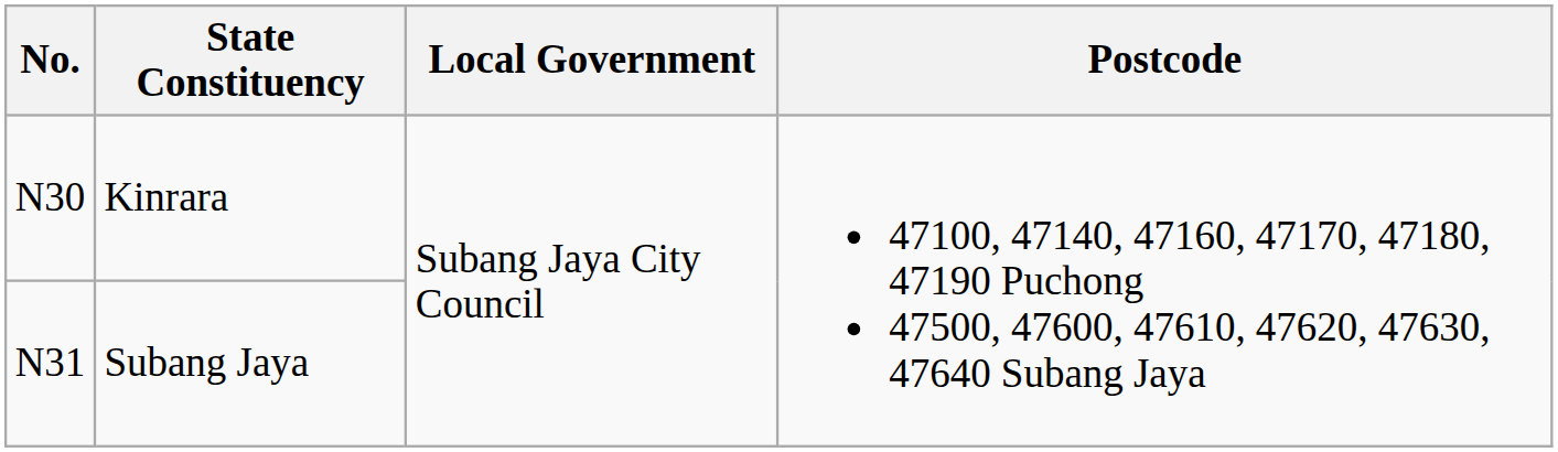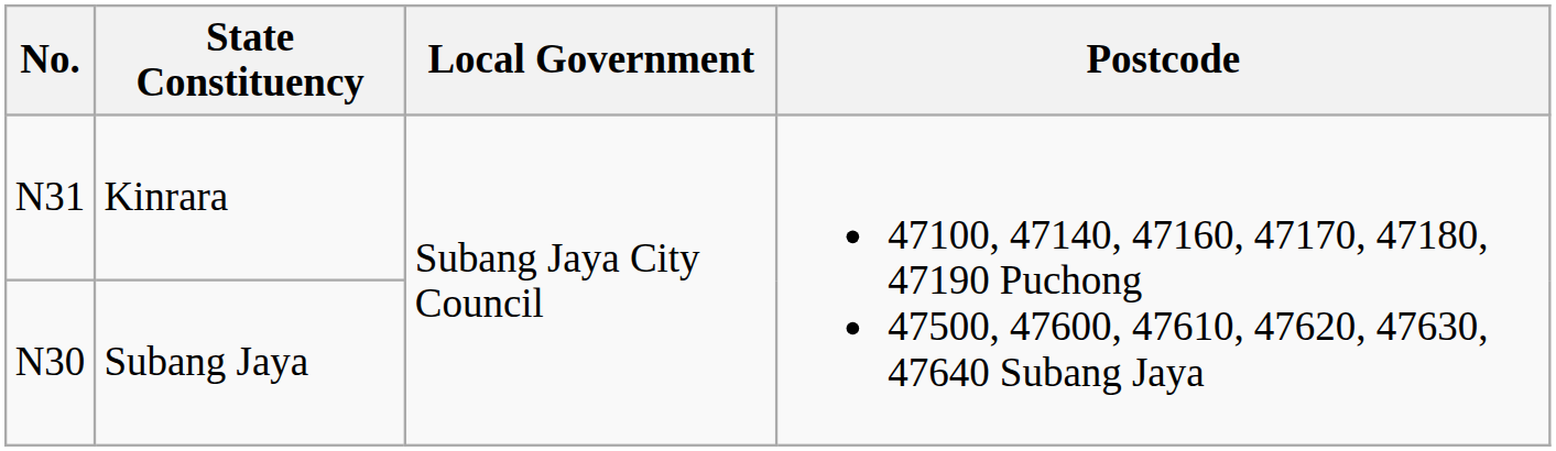Kinrara | No.: N30 -> N31
Subang Jaya | No.: N31 -> N30
